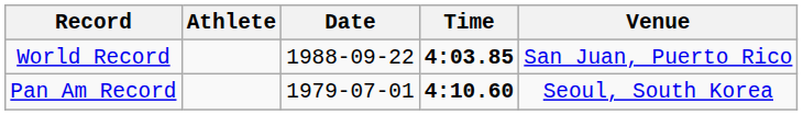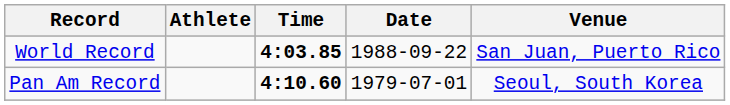columns swapped: Time <-> Date
